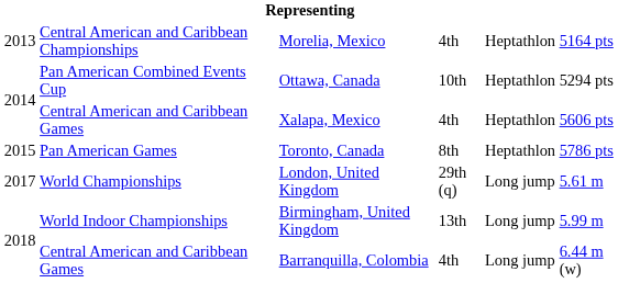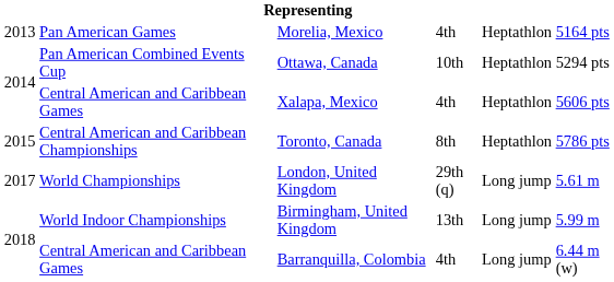Morelia, Mexico | column 2: Central American and Caribbean Championships -> Pan American Games
Toronto, Canada | column 2: Pan American Games -> Central American and Caribbean Championships
